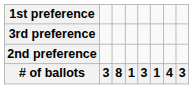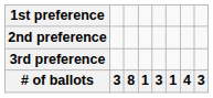rows swapped: 2nd preference <-> 3rd preference
